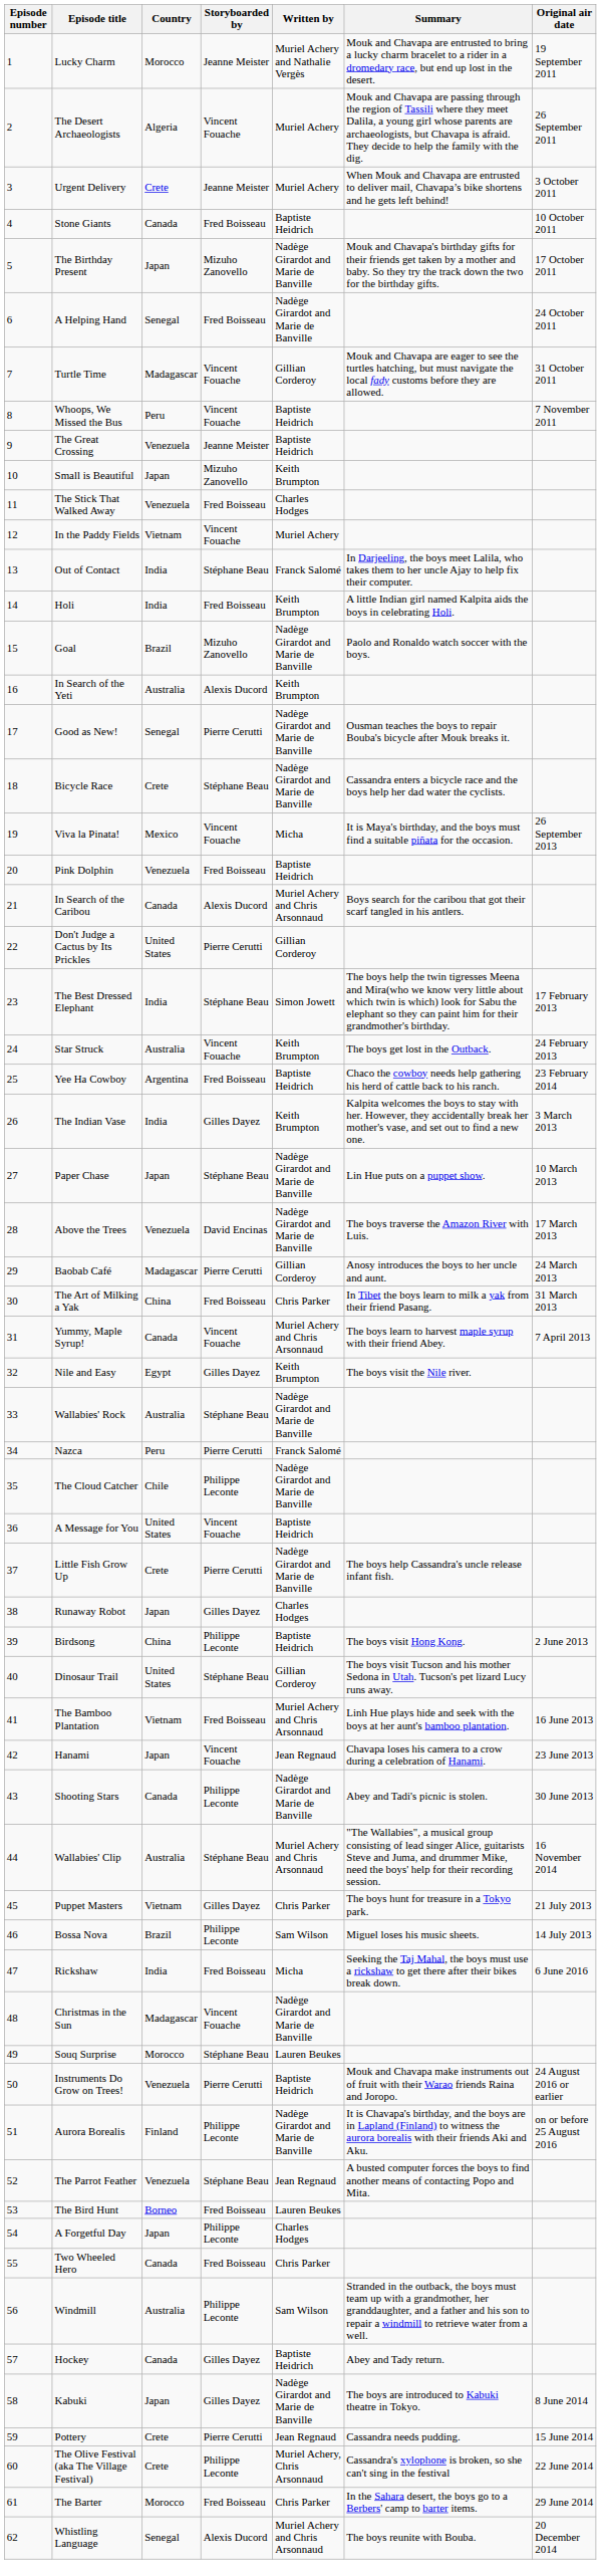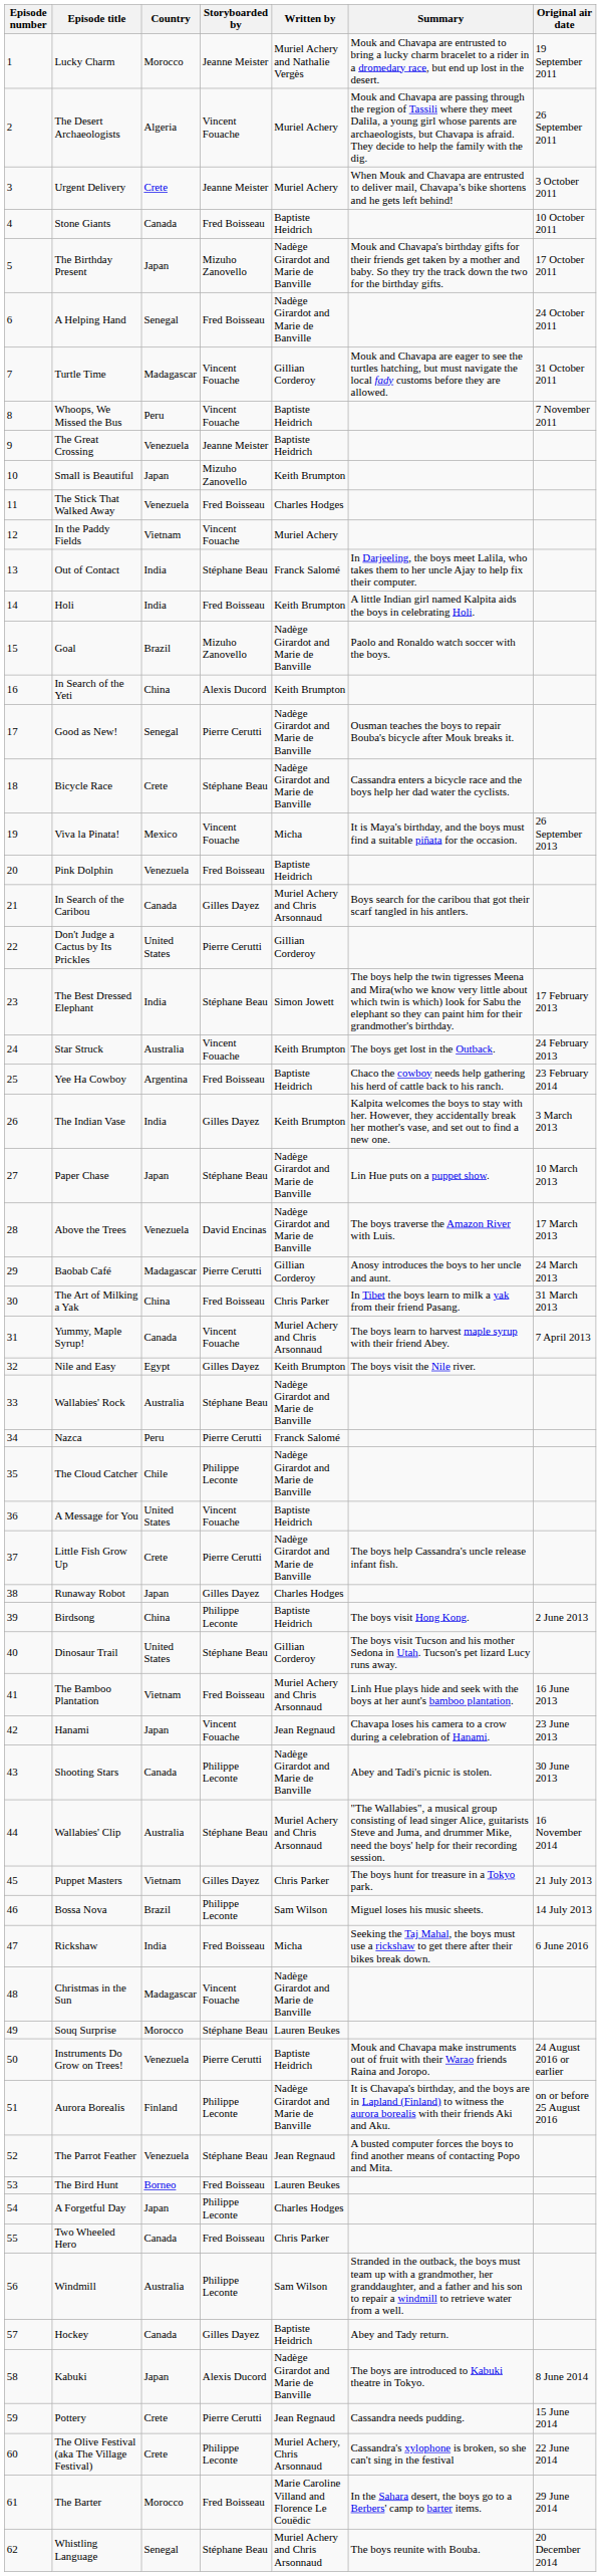In Search of the Yeti | Country: Australia -> China
In Search of the Caribou | Storyboarded by: Alexis Ducord -> Gilles Dayez
Kabuki | Storyboarded by: Gilles Dayez -> Alexis Ducord
The Barter | Written by: Chris Parker -> Marie Caroline Villand and Florence Le Couëdic
Whistling Language | Storyboarded by: Alexis Ducord -> Stéphane Beau
